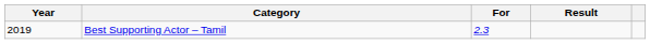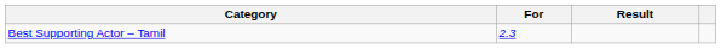- column: Year | 2019
